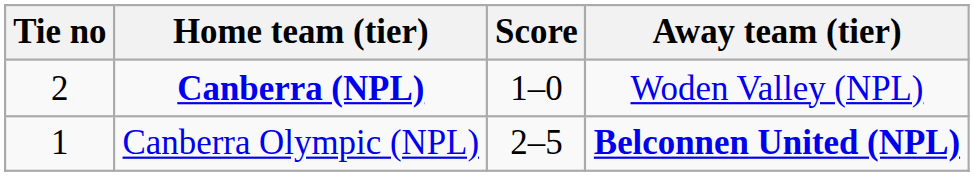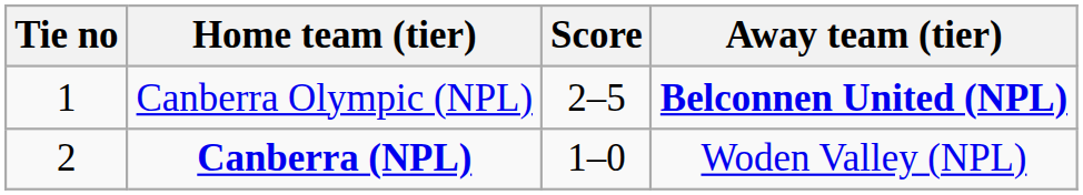rows swapped: Canberra Olympic (NPL) <-> Canberra (NPL)
